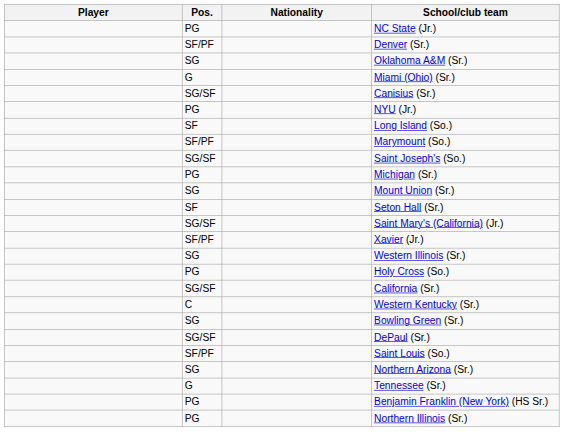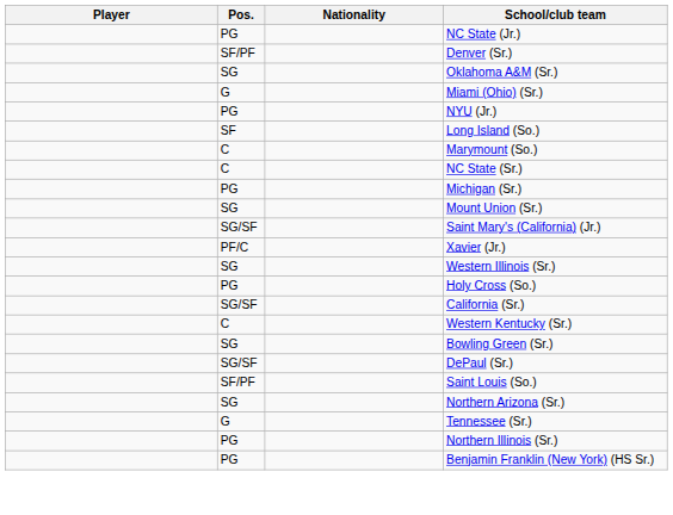- row: SG/SF | Canisius (Sr.)
Marymount (So.) | Pos.: SF/PF -> C
- row: SG/SF | Saint Joseph's (So.)
+ row: C | NC State (Sr.)
- row: SF | Seton Hall (Sr.)
Xavier (Jr.) | Pos.: SF/PF -> PF/C
rows swapped: Benjamin Franklin (New York) (HS Sr.) <-> Northern Illinois (Sr.)
